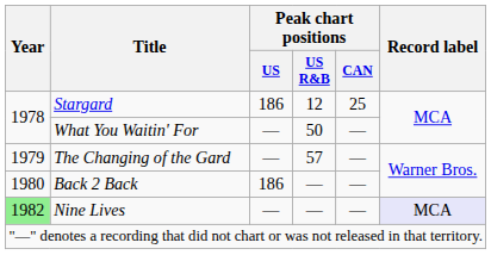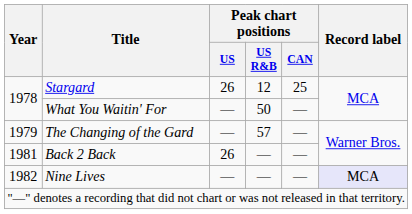Stargard | Peak chart positions / US: 186 -> 26
Back 2 Back | Year: 1980 -> 1981
Back 2 Back | Peak chart positions / US: 186 -> 26
Nine Lives | Year: lightgreen background -> no background
